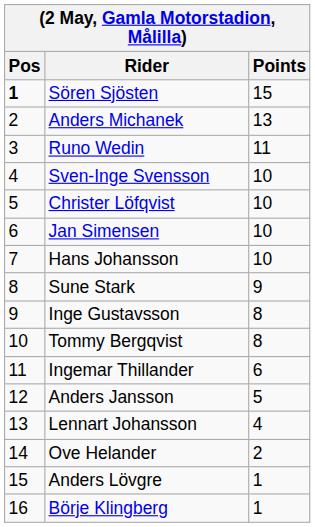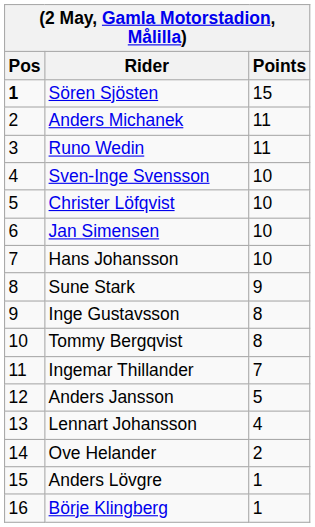Anders Michanek | Points: 13 -> 11
Ingemar Thillander | Points: 6 -> 7
